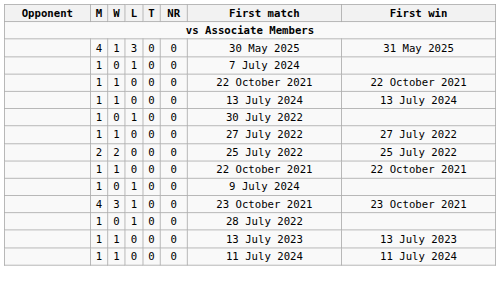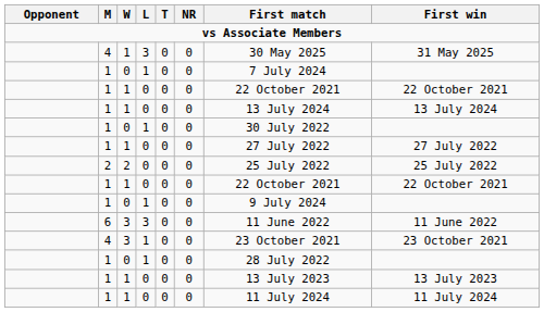+ row: 6 | 3 | 3 | 0 | 0 | 11 June 2022 | 11 June 2022
